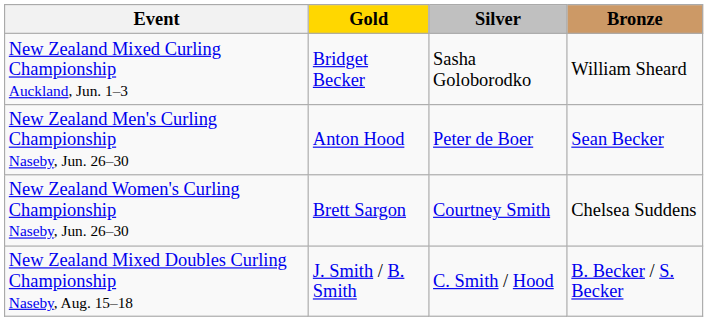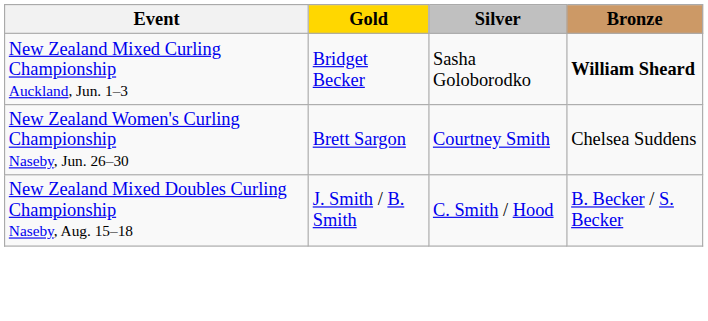New Zealand Mixed Curling Championship Auckland, Jun. 1–3 | Bronze: normal -> bold
- row: New Zealand Men's Curling Championship Naseby, Jun. 26–30 | Anton Hood | Peter de Boer | Sean Becker
